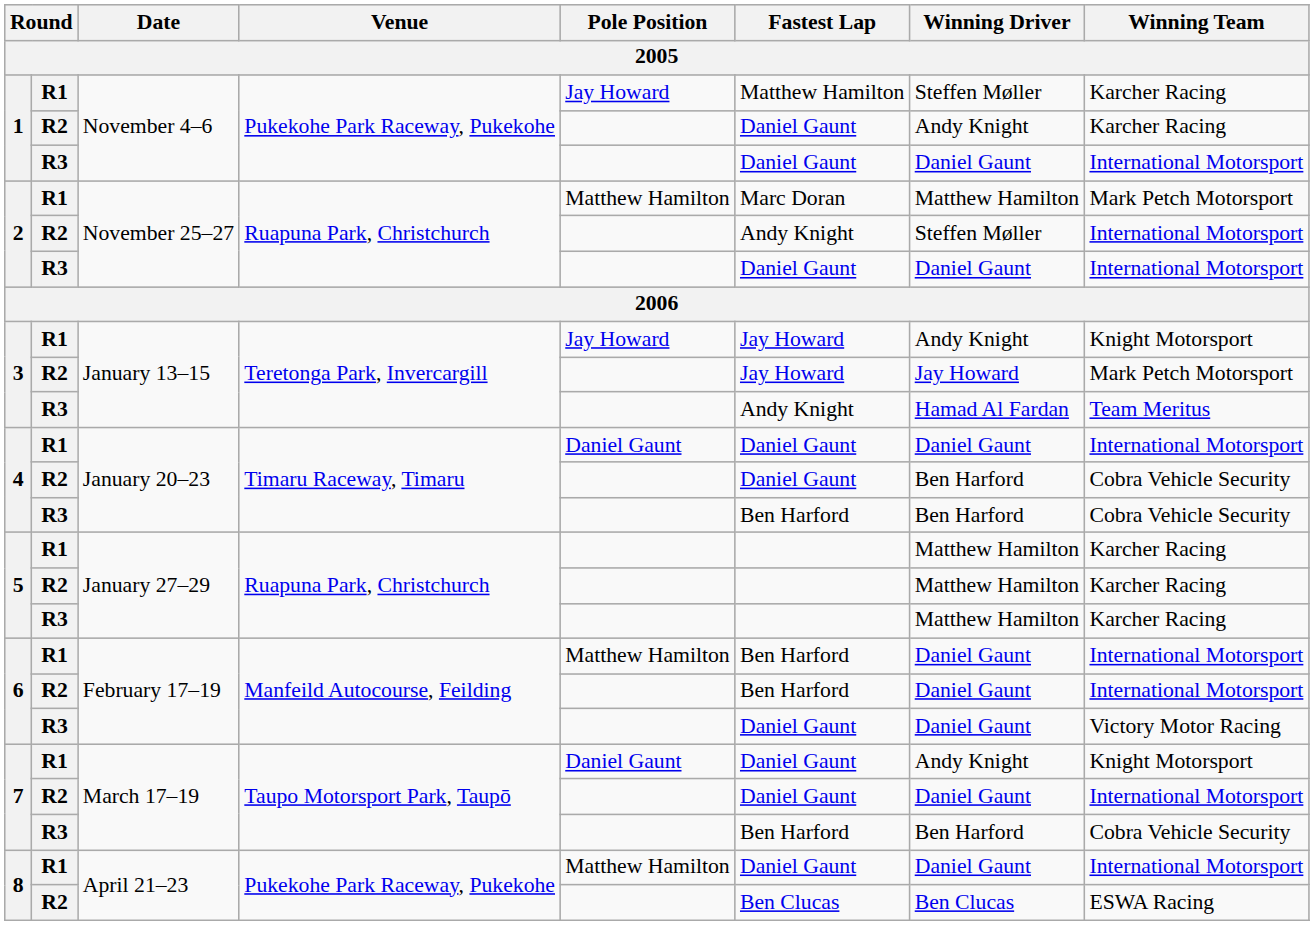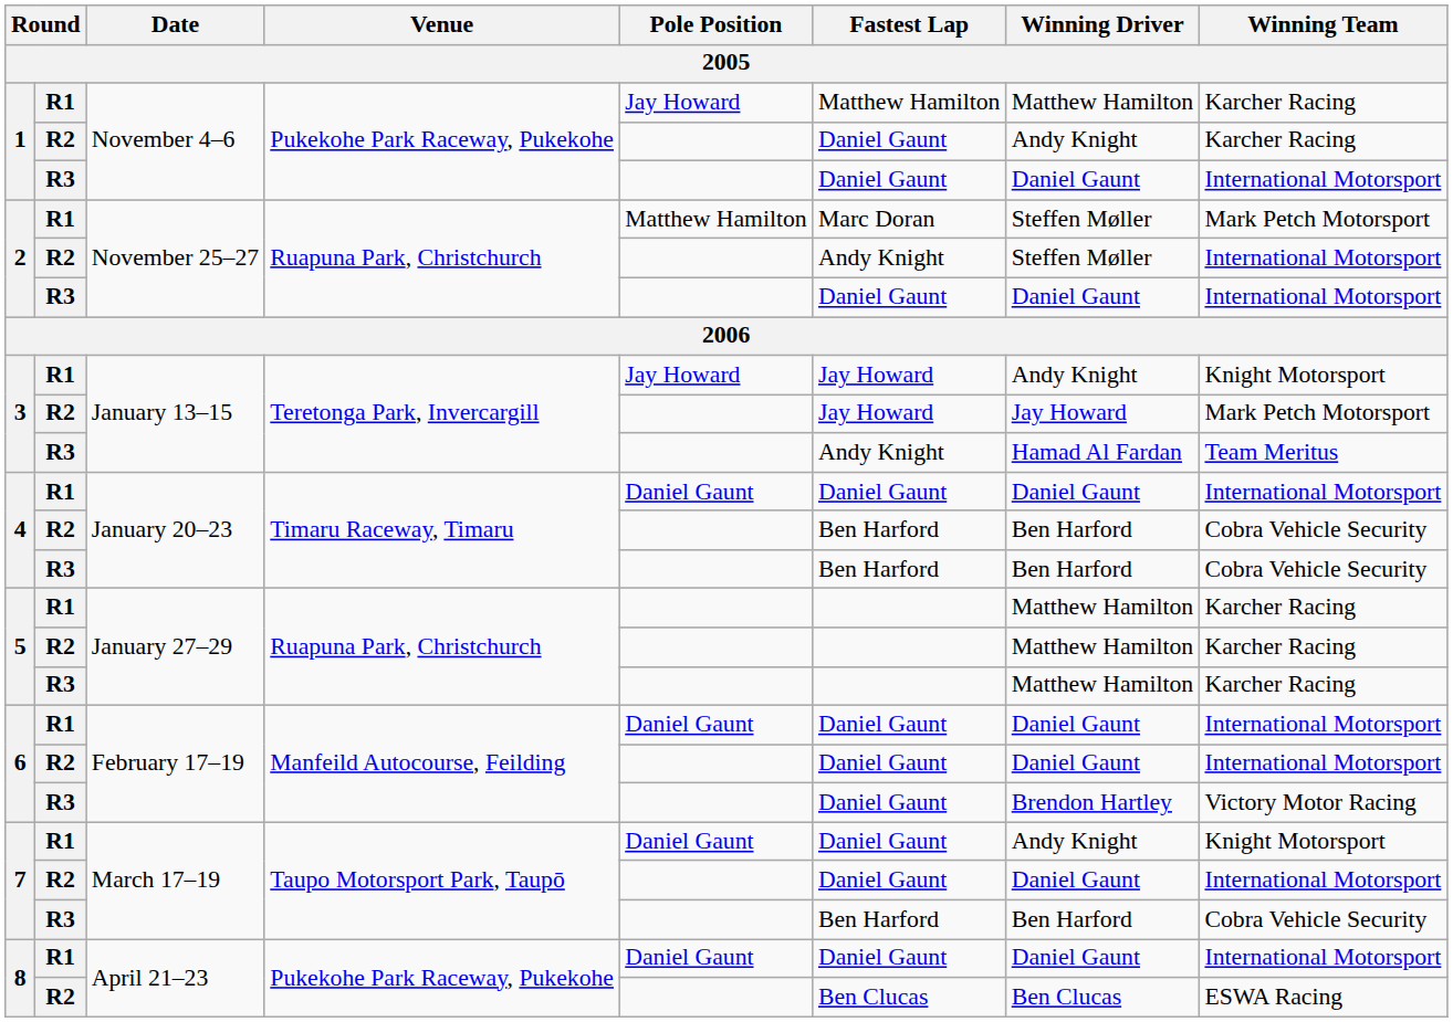1 / R1 | Winning Driver: Steffen Møller -> Matthew Hamilton
2 / R1 | Winning Driver: Matthew Hamilton -> Steffen Møller
4 / R2 | Fastest Lap: Daniel Gaunt -> Ben Harford
6 / R1 | Pole Position: Matthew Hamilton -> Daniel Gaunt
6 / R1 | Fastest Lap: Ben Harford -> Daniel Gaunt
6 / R2 | Fastest Lap: Ben Harford -> Daniel Gaunt
6 / R3 | Winning Driver: Daniel Gaunt -> Brendon Hartley
8 / R1 | Pole Position: Matthew Hamilton -> Daniel Gaunt
